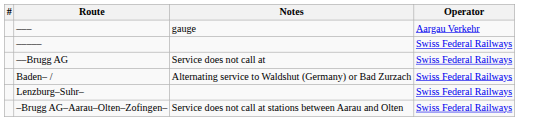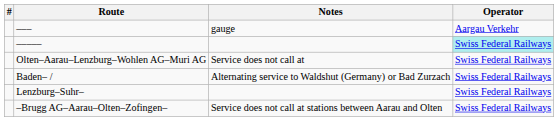––––– | Operator: no background -> paleturquoise background
- row: ––Brugg AG | Service does not call at | Swiss Federal Railways
+ row: Olten–Aarau–Lenzburg–Wohlen AG–Muri AG | Service does not call at | Swiss Federal Railways
